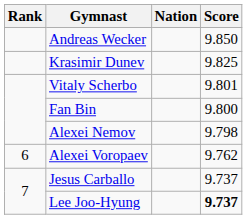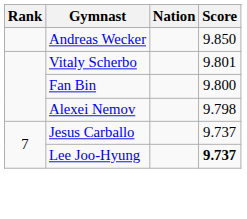- row: Krasimir Dunev | 9.825
- row: 6 | Alexei Voropaev | 9.762
